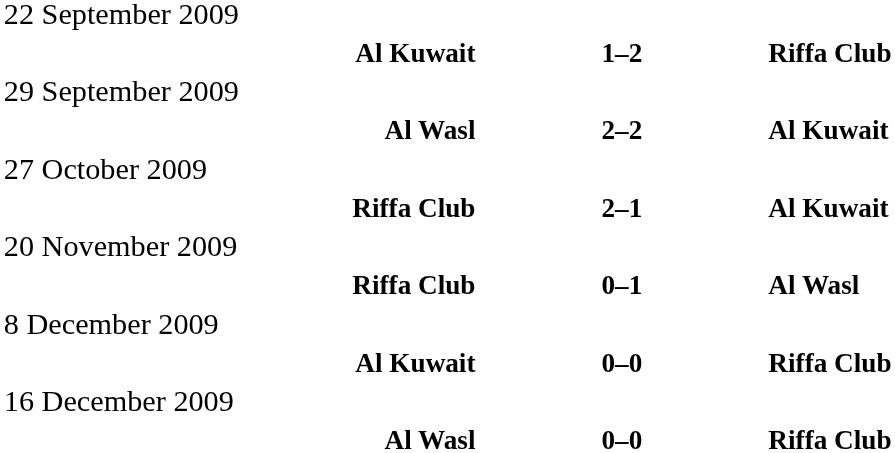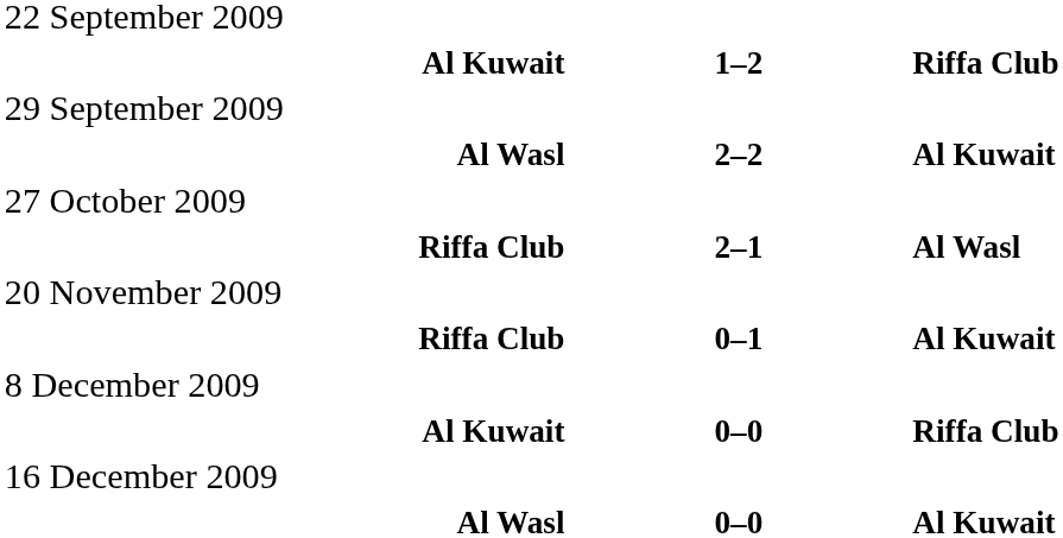Riffa Club / 2–1 | column 3: Al Kuwait -> Al Wasl
Riffa Club / 0–1 | column 3: Al Wasl -> Al Kuwait
Al Wasl / 0–0 | column 3: Riffa Club -> Al Kuwait
